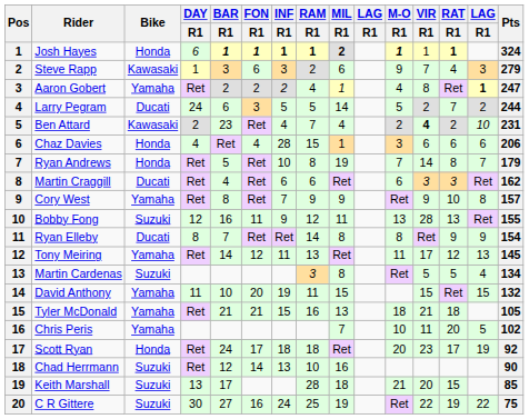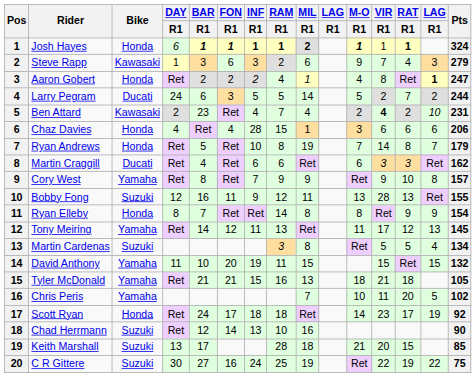Aaron Gobert | Bike: Yamaha -> Honda
Ryan Elleby | Bike: Ducati -> Honda
Scott Ryan | M-O / R1: 20 -> 14
